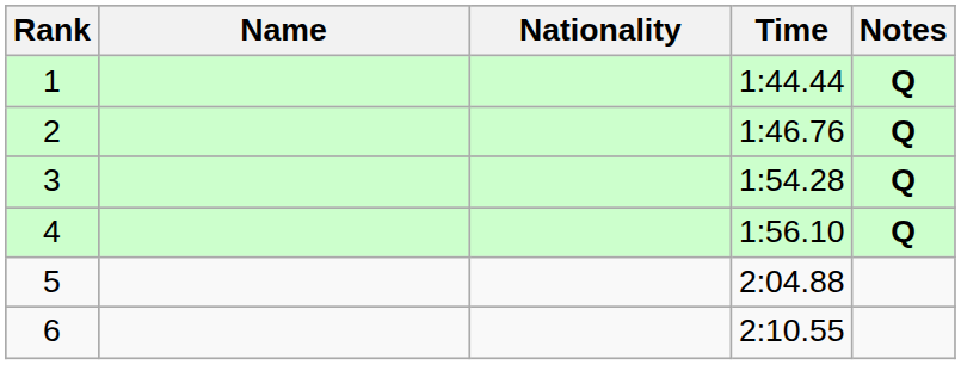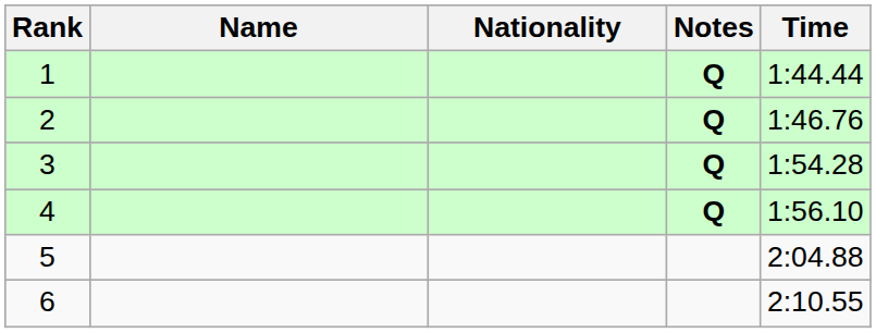columns swapped: Time <-> Notes
